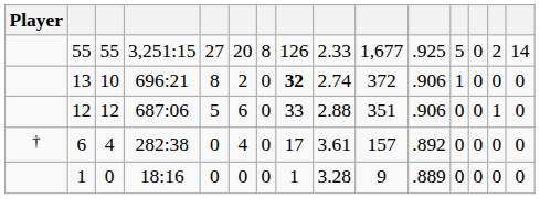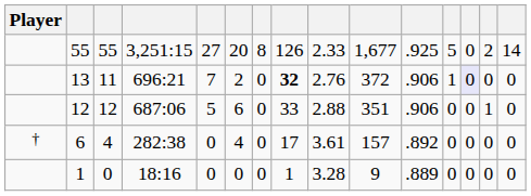13 | column 3: 10 -> 11
13 | column 5: 8 -> 7
13 | column 9: 2.74 -> 2.76
13 | column 13: no background -> lavender background
